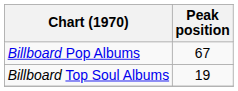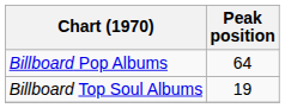Billboard Pop Albums | Peak position: 67 -> 64
